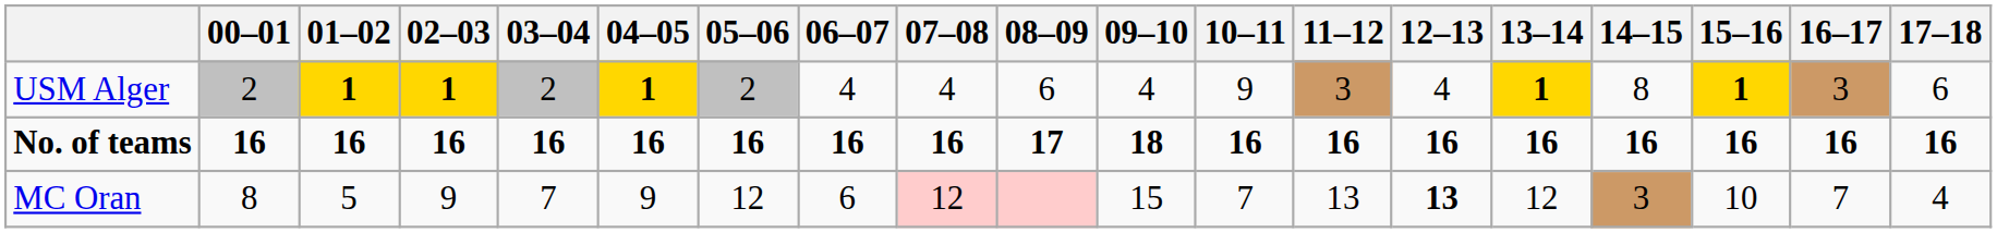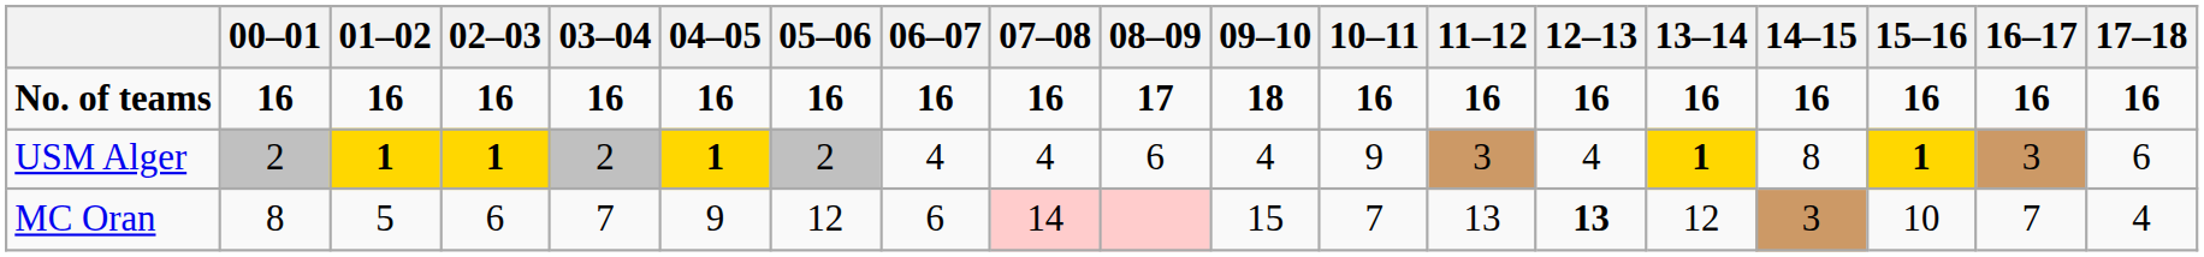rows swapped: No. of teams <-> USM Alger
MC Oran | 02–03: 9 -> 6
MC Oran | 07–08: 12 -> 14
